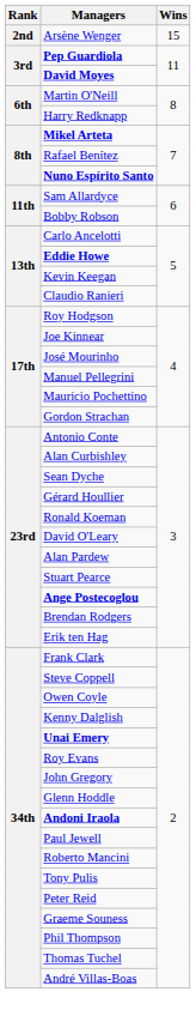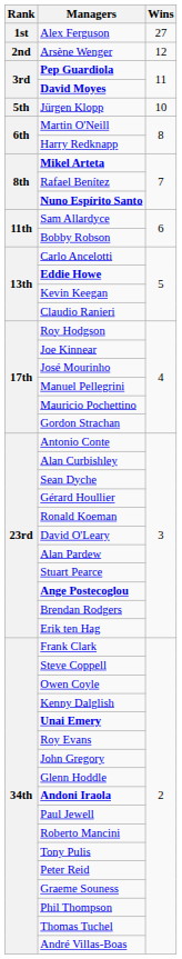+ row: 1st | Alex Ferguson | 27
Arsène Wenger | Wins: 15 -> 12
+ row: 5th | Jürgen Klopp | 10
